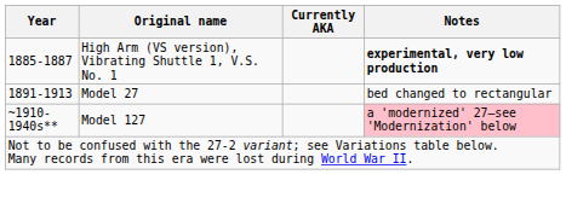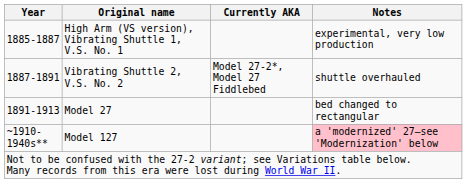High Arm (VS version), Vibrating Shuttle 1, V.S. No. 1 | Notes: bold -> normal
+ row: 1887-1891 | Vibrating Shuttle 2, V.S. No. 2 | Model 27-2*, Model 27 Fiddlebed | shuttle overhauled
